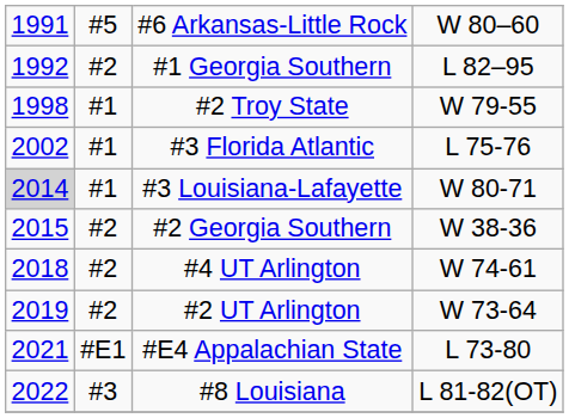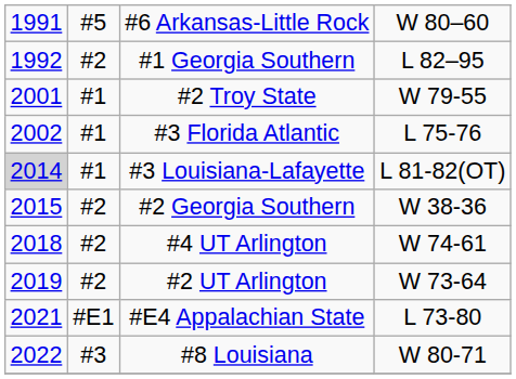#2 Troy State | column 1: 1998 -> 2001
#3 Louisiana-Lafayette | column 4: W 80-71 -> L 81-82(OT)
#8 Louisiana | column 4: L 81-82(OT) -> W 80-71
